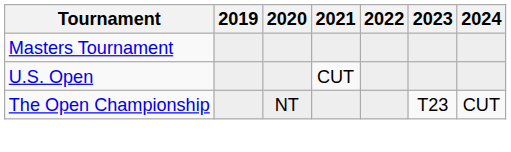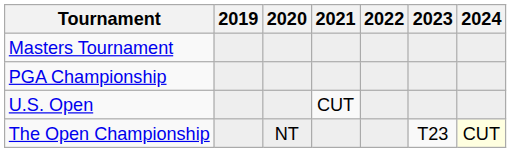+ row: PGA Championship
The Open Championship | 2024: no background -> lightyellow background
